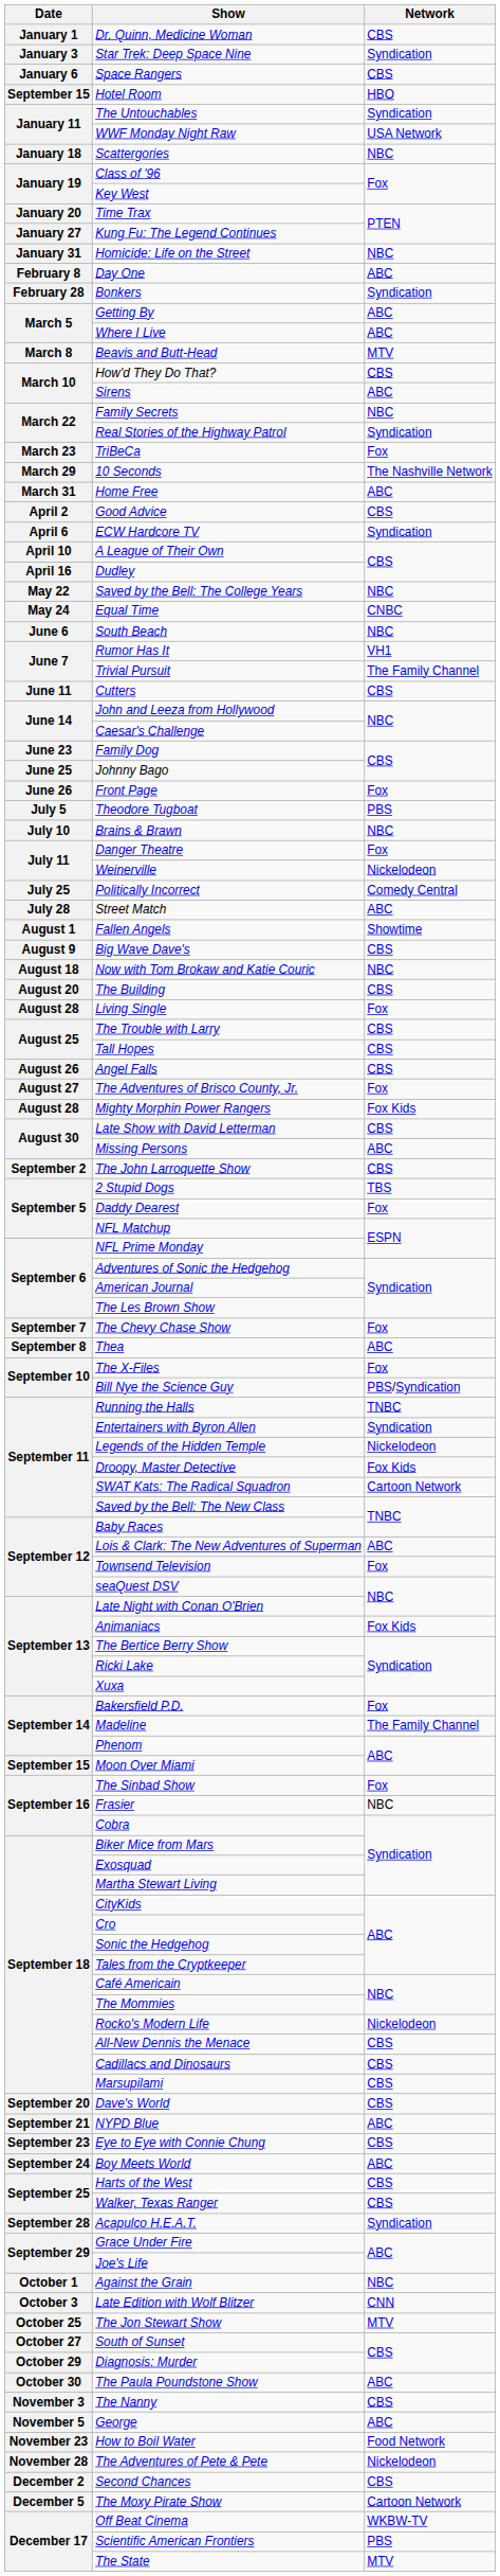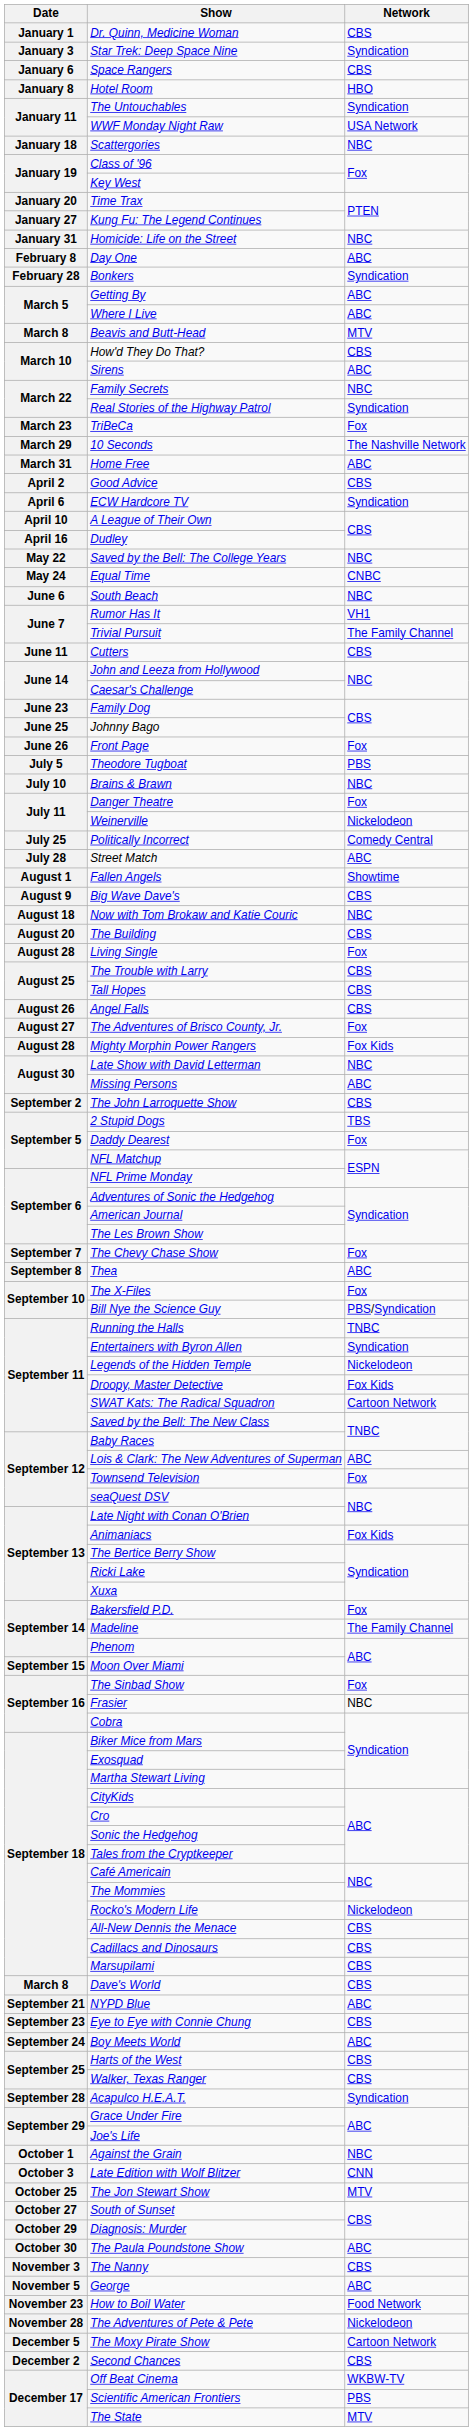Hotel Room | Date: September 15 -> January 8
Late Show with David Letterman | Network: CBS -> NBC
Dave's World | Date: September 20 -> March 8
rows swapped: Second Chances <-> The Moxy Pirate Show
